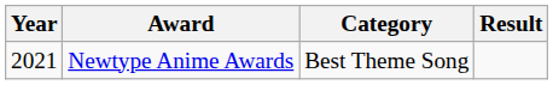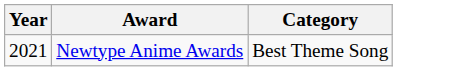- column: Result
